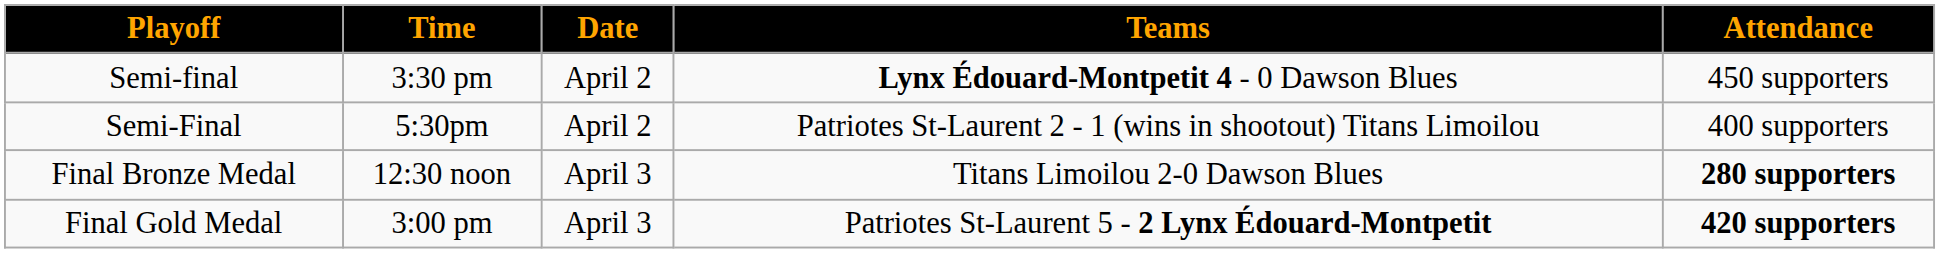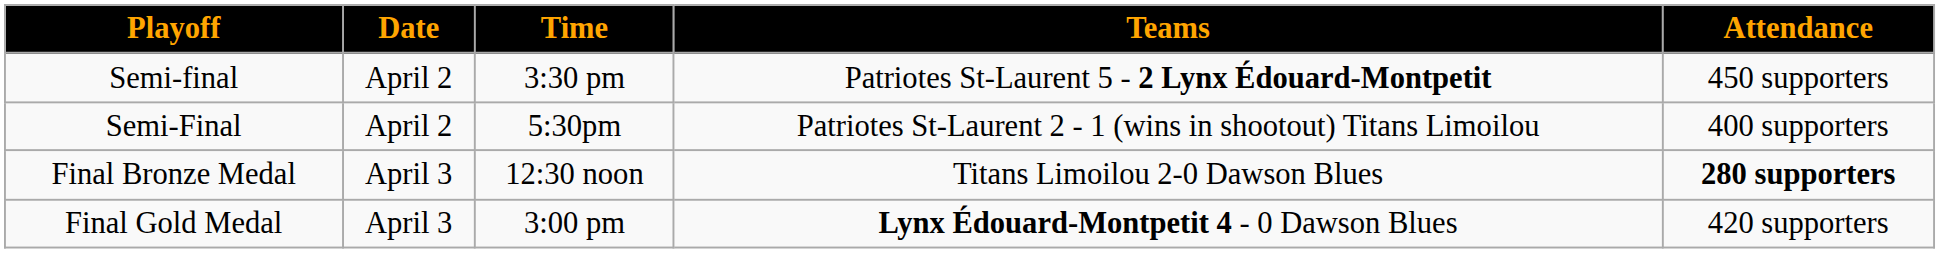columns swapped: Date <-> Time
Semi-final | Teams: Lynx Édouard-Montpetit 4 - 0 Dawson Blues -> Patriotes St-Laurent 5 - 2 Lynx Édouard-Montpetit
Final Gold Medal | Teams: Patriotes St-Laurent 5 - 2 Lynx Édouard-Montpetit -> Lynx Édouard-Montpetit 4 - 0 Dawson Blues
Final Gold Medal | Attendance: bold -> normal
